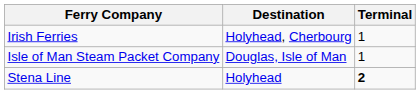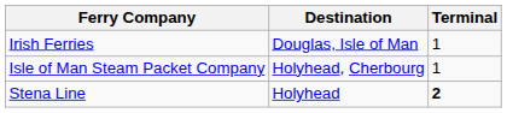Irish Ferries | Destination: Holyhead, Cherbourg -> Douglas, Isle of Man
Isle of Man Steam Packet Company | Destination: Douglas, Isle of Man -> Holyhead, Cherbourg
